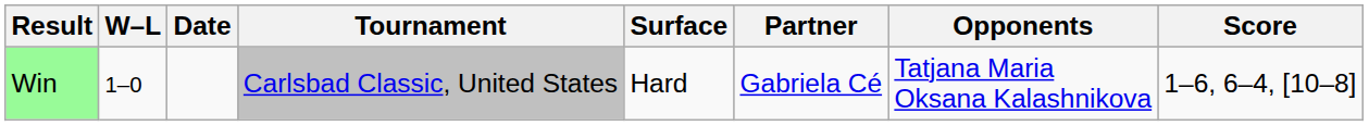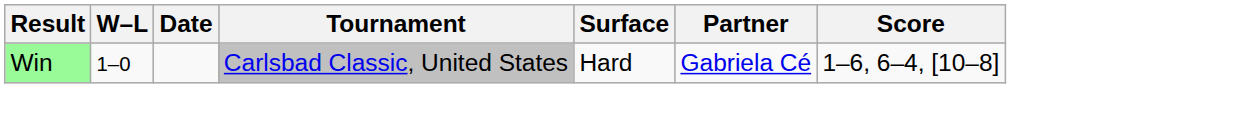- column: Opponents | Tatjana Maria Oksana Kalashnikova
